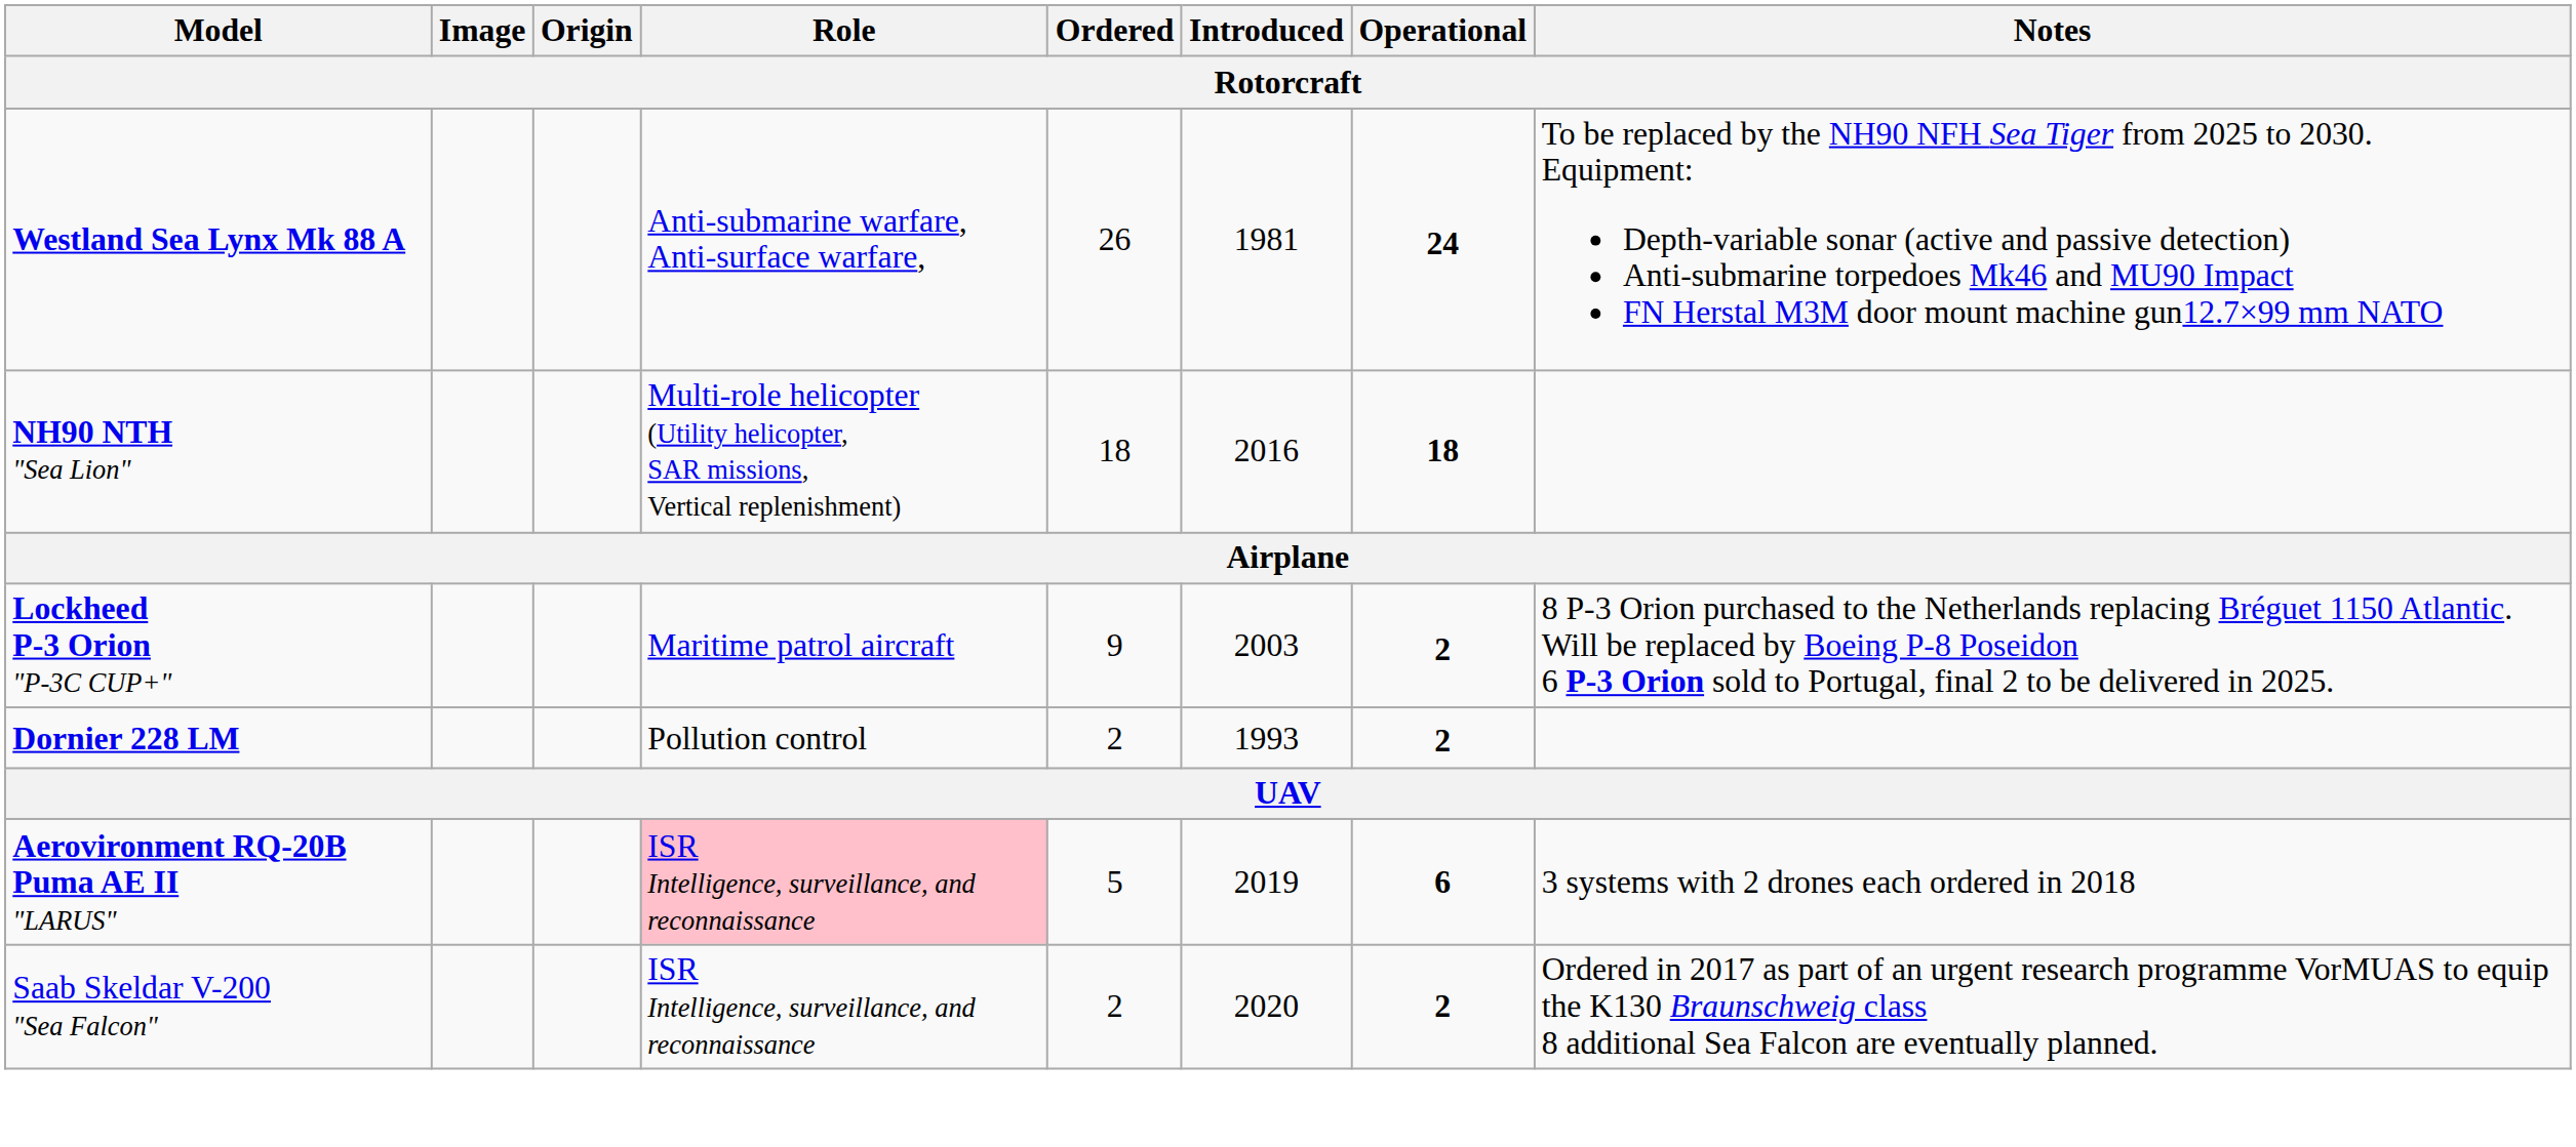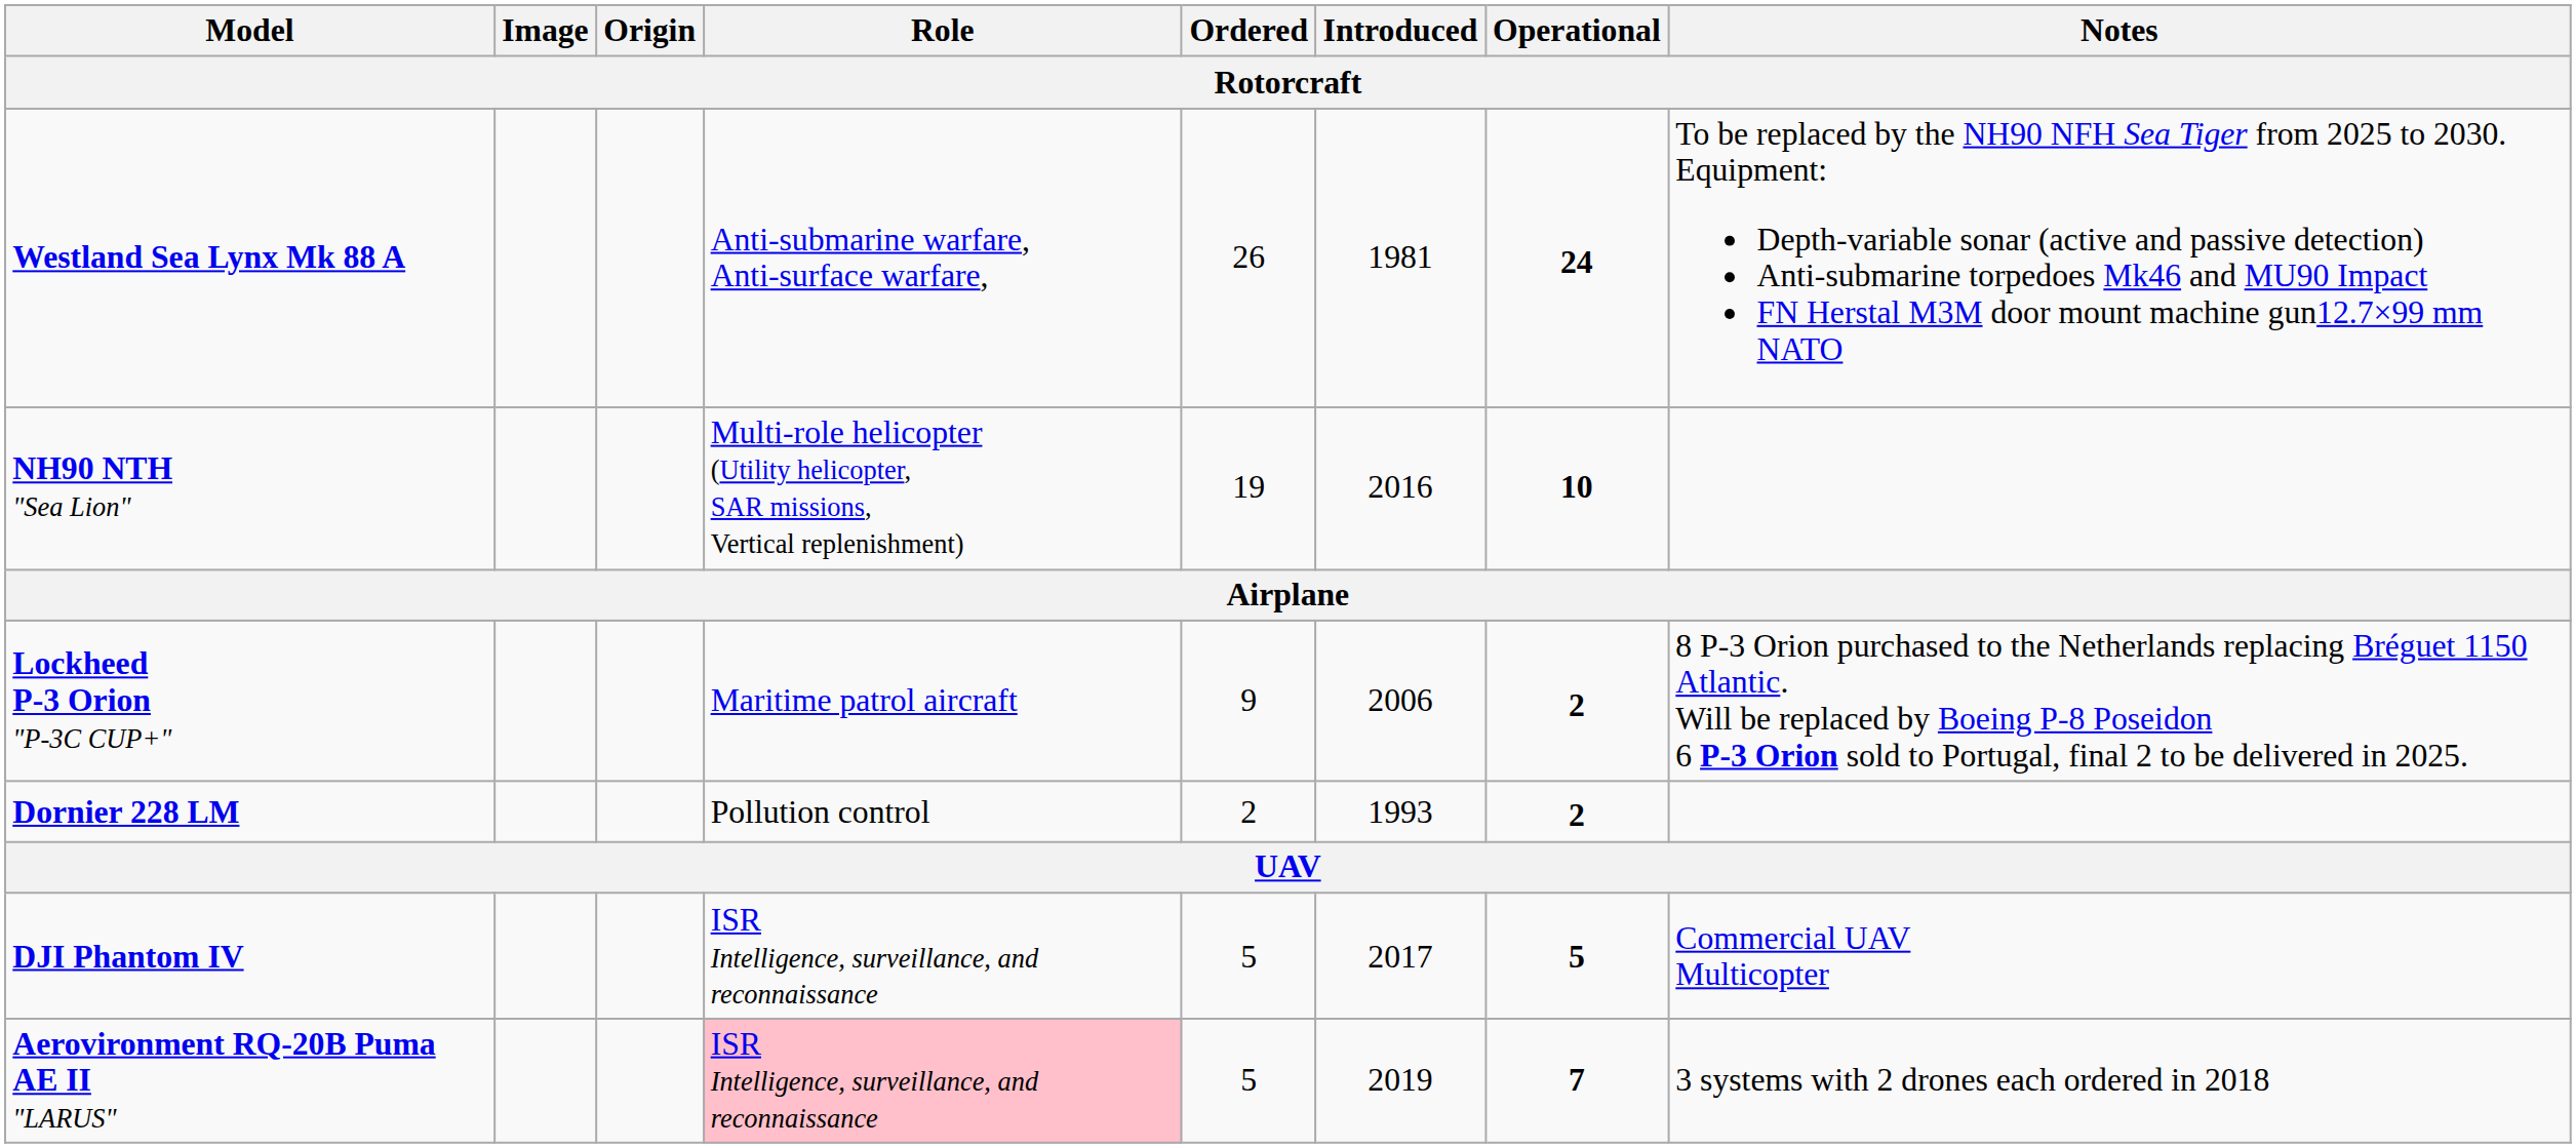NH90 NTH "Sea Lion" | Ordered: 18 -> 19
NH90 NTH "Sea Lion" | Operational: 18 -> 10
Lockheed P-3 Orion "P-3C CUP+" | Introduced: 2003 -> 2006
+ row: DJI Phantom IV | ISR Intelligence, surveillance, and reconnaissance | 5 | 2017 | 5 | Commercial UAV Multicopter
Aerovironment RQ-20B Puma AE II "LARUS" | Operational: 6 -> 7
- row: Saab Skeldar V-200 "Sea Falcon" | ISR Intelligence, surveillance, and reconnaissance | 2 | 2020 | 2 | Ordered in 2017 as part of an urgent research programme VorMUAS to equip the K130 Braunschweig class 8 additional Sea Falcon are eventually planned.
